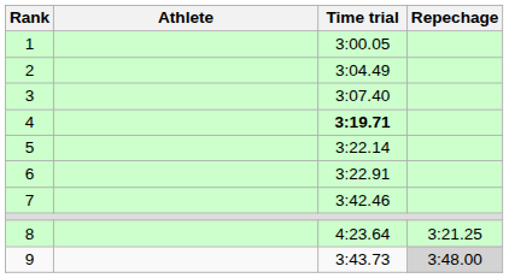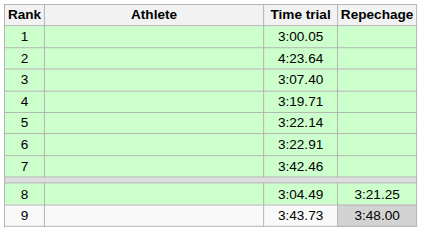2 | Time trial: 3:04.49 -> 4:23.64
4 | Time trial: bold -> normal
8 | Time trial: 4:23.64 -> 3:04.49
